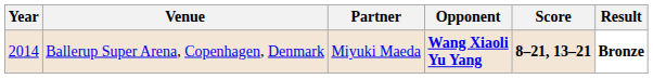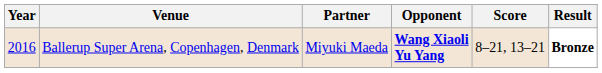Ballerup Super Arena, Copenhagen, Denmark | Year: 2014 -> 2016
Ballerup Super Arena, Copenhagen, Denmark | Score: bold -> normal
